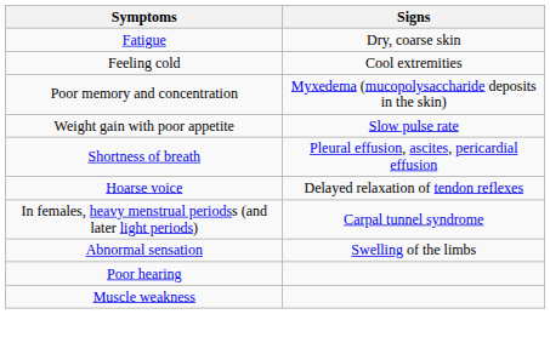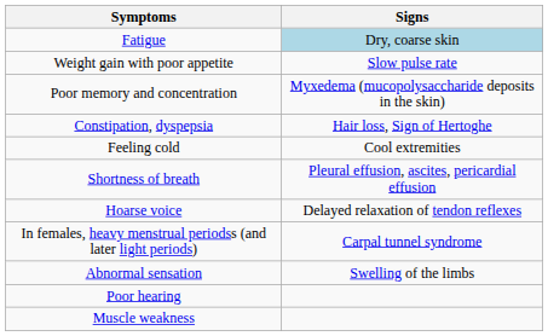Fatigue | Signs: no background -> lightblue background
rows swapped: Feeling cold <-> Weight gain with poor appetite
+ row: Constipation, dyspepsia | Hair loss, Sign of Hertoghe
